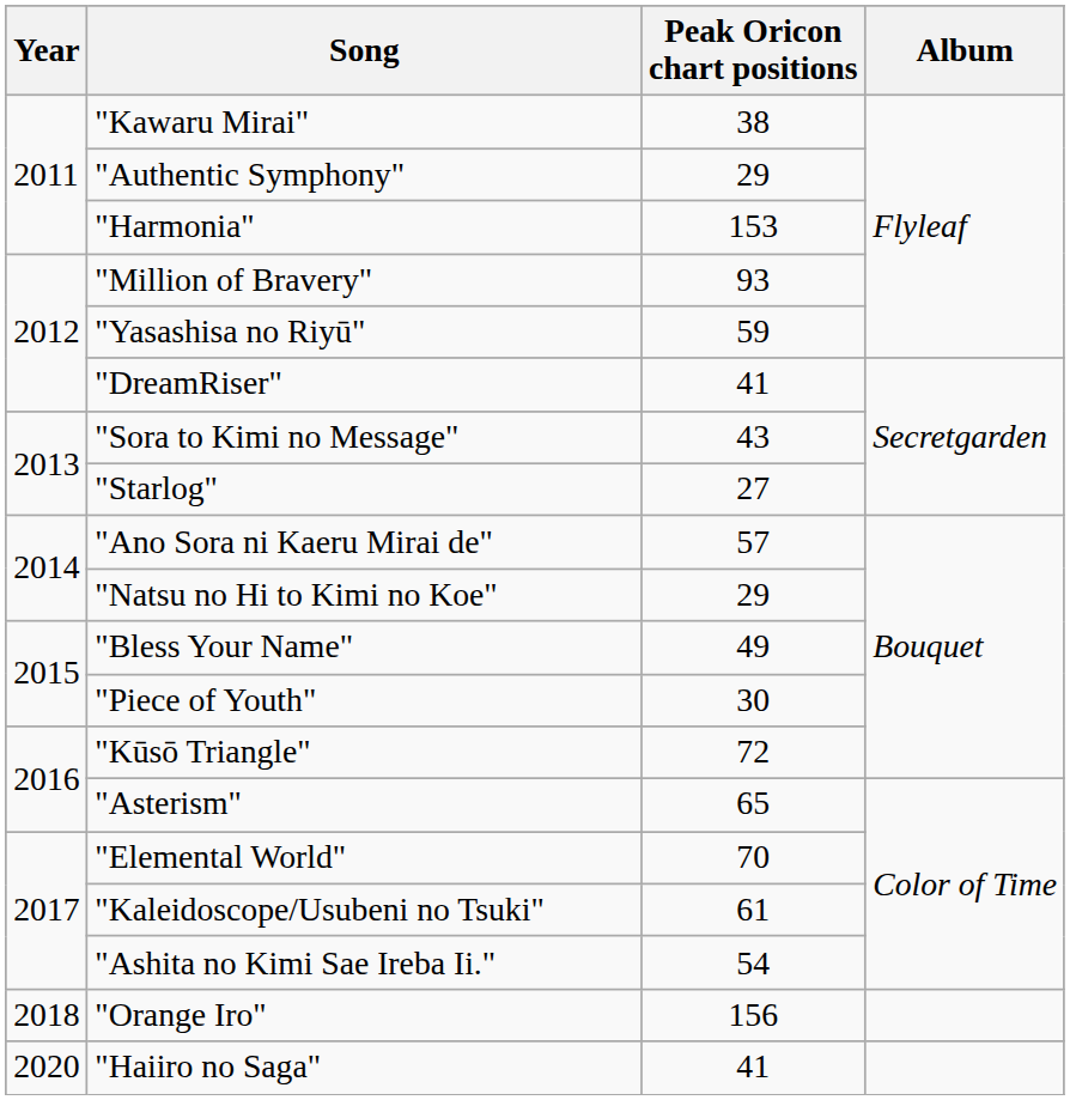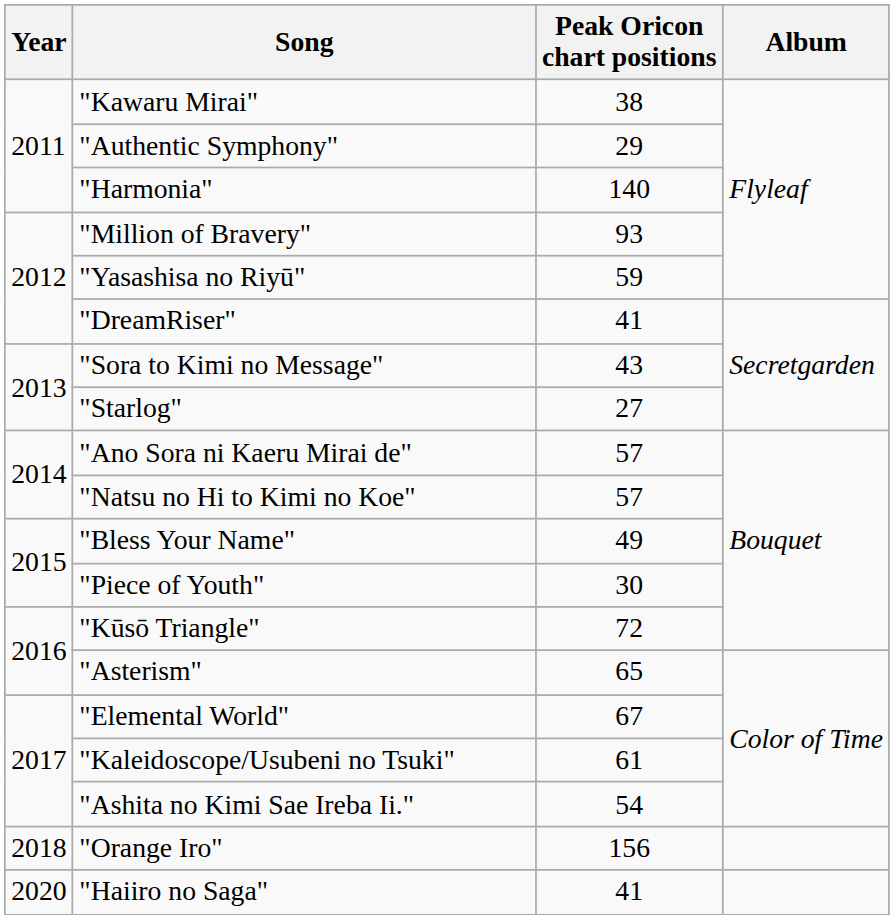"Harmonia" | Peak Oricon chart positions: 153 -> 140
"Natsu no Hi to Kimi no Koe" | Peak Oricon chart positions: 29 -> 57
"Elemental World" | Peak Oricon chart positions: 70 -> 67
